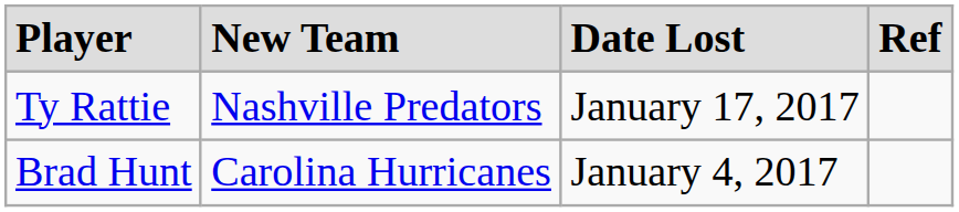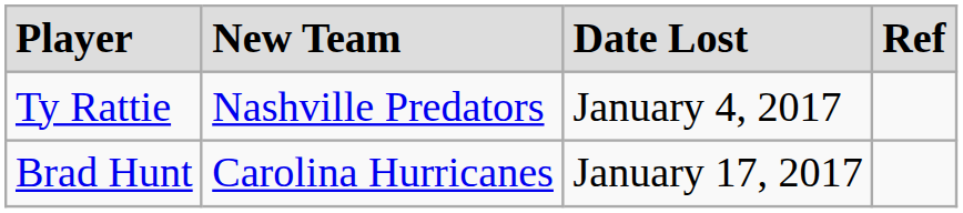Ty Rattie | Date Lost: January 17, 2017 -> January 4, 2017
Brad Hunt | Date Lost: January 4, 2017 -> January 17, 2017
